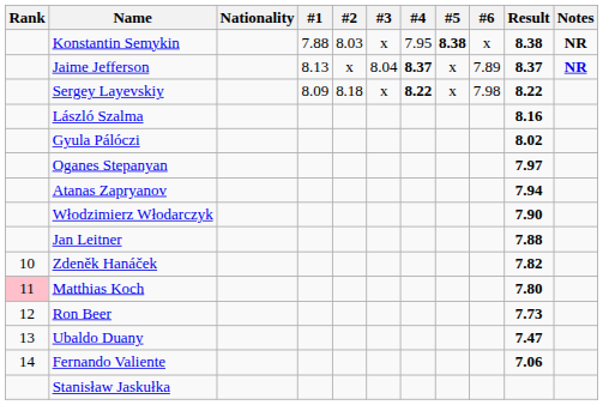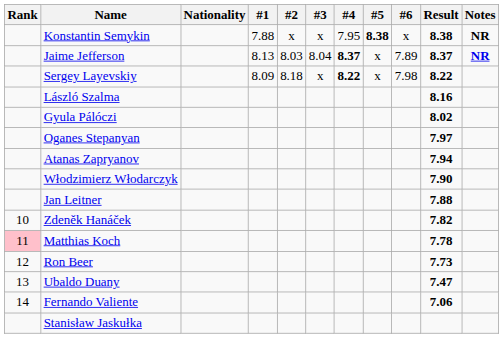Konstantin Semykin | #2: 8.03 -> x
Jaime Jefferson | #2: x -> 8.03
Matthias Koch | Result: 7.80 -> 7.78
